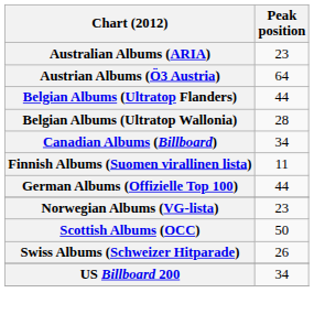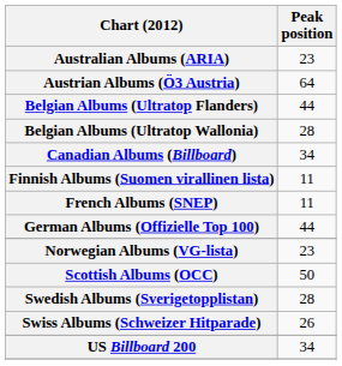+ row: French Albums (SNEP) | 11
+ row: Swedish Albums (Sverigetopplistan) | 28
